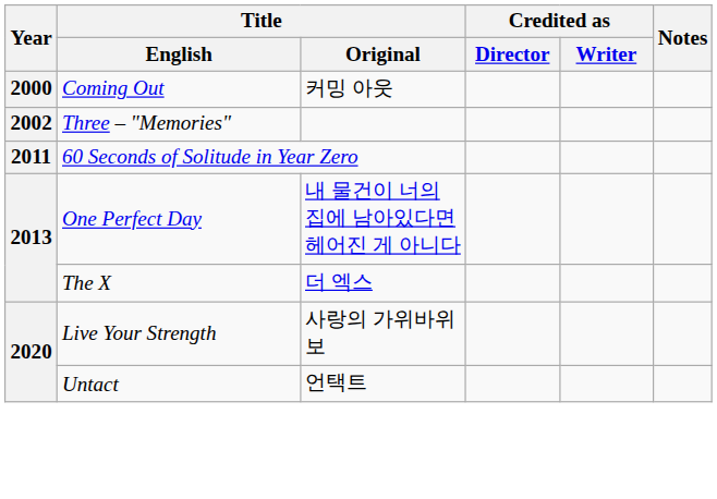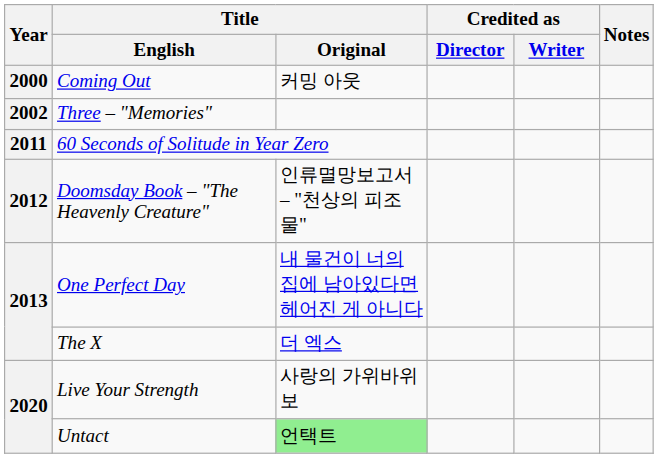+ row: 2012 | Doomsday Book – "The Heavenly Creature" | 인류멸망보고서 – "천상의 피조물"
Untact | Title / Original: no background -> lightgreen background
